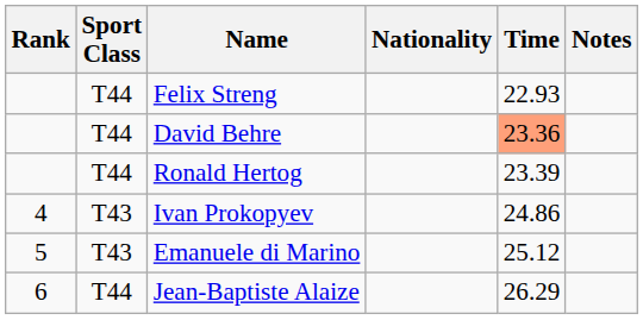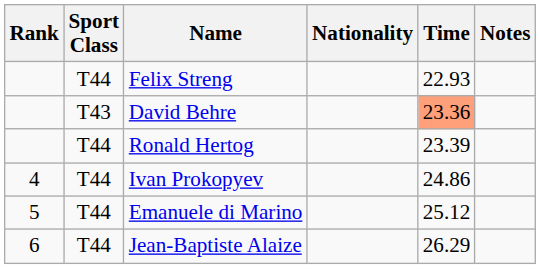David Behre | Sport Class: T44 -> T43
Ivan Prokopyev | Sport Class: T43 -> T44
Emanuele di Marino | Sport Class: T43 -> T44
